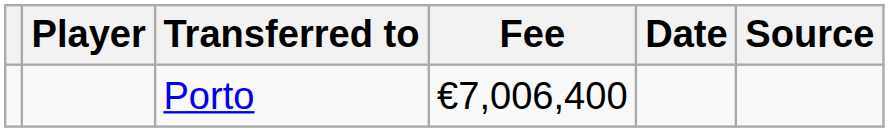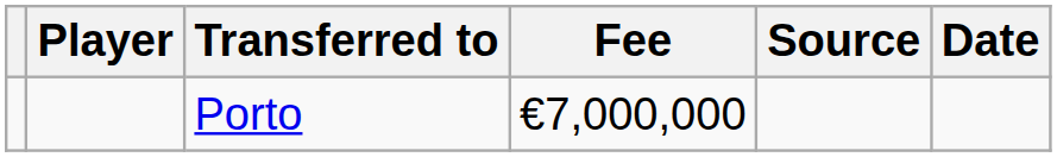columns swapped: Date <-> Source
Porto | Fee: €7,006,400 -> €7,000,000
